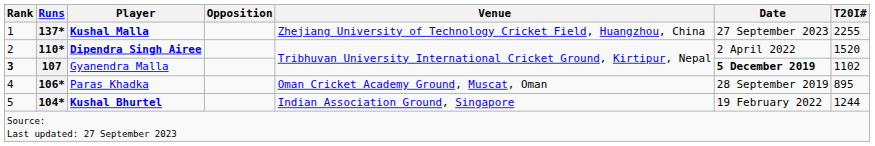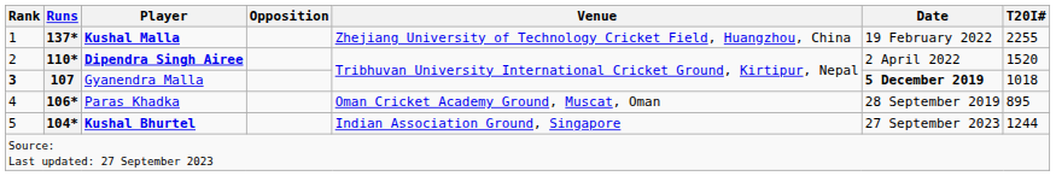Kushal Malla | Date: 27 September 2023 -> 19 February 2022
Gyanendra Malla | T20I#: 1102 -> 1018
Kushal Bhurtel | Date: 19 February 2022 -> 27 September 2023
